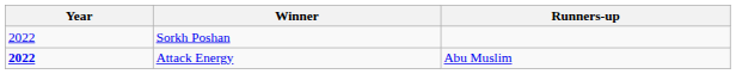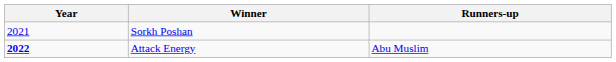Sorkh Poshan | Year: 2022 -> 2021
